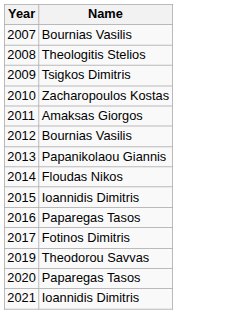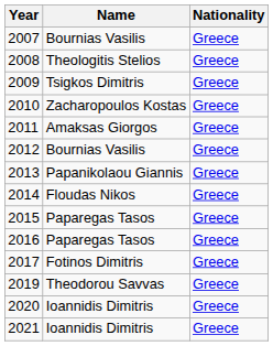+ column: Nationality | Greece | Greece | Greece | Greece | Greece | Greece | Greece | Greece | Greece | Greece | Greece | Greece | Greece | Greece
2015 | Name: Ioannidis Dimitris -> Paparegas Tasos
2020 | Name: Paparegas Tasos -> Ioannidis Dimitris
